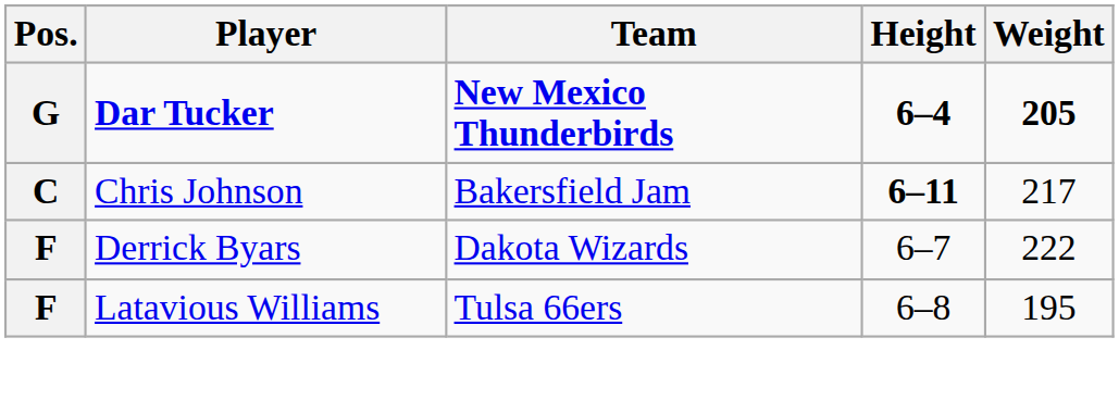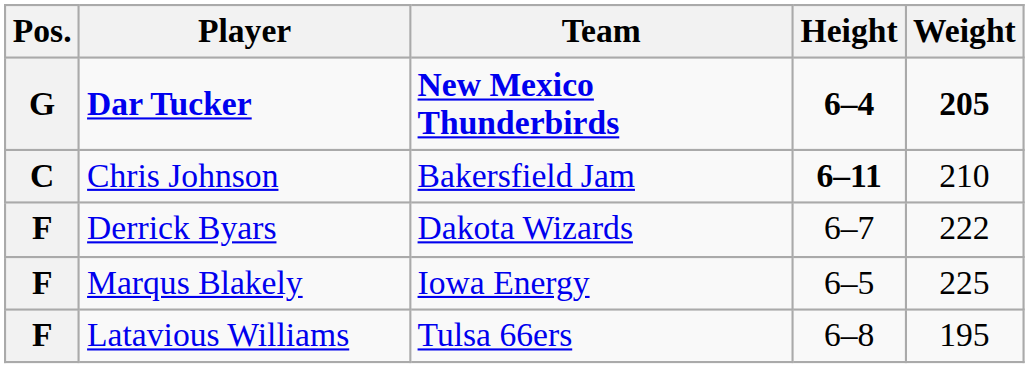Chris Johnson | Weight: 217 -> 210
+ row: F | Marqus Blakely | Iowa Energy | 6–5 | 225
